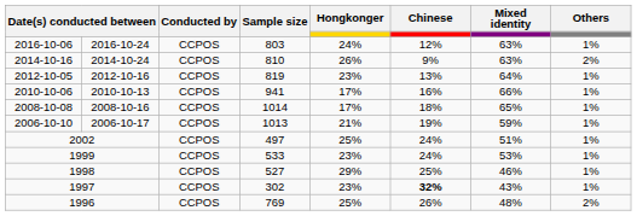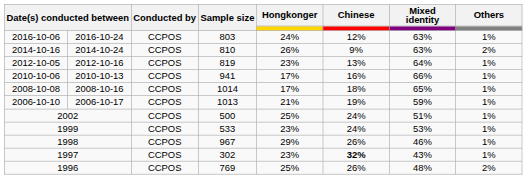2002 | Sample size: 497 -> 500
1998 | Sample size: 527 -> 967
1998 | Chinese: 25% -> 26%
